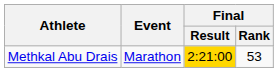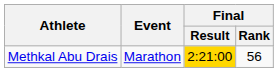Methkal Abu Drais | Final / Rank: 53 -> 56
